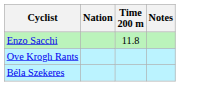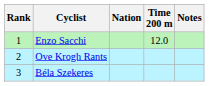+ column: Rank | 1 | 2 | 3
Enzo Sacchi | Time 200 m: 11.8 -> 12.0
